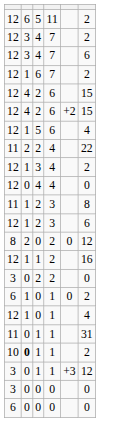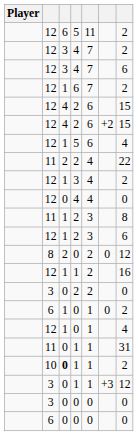+ column: Player
